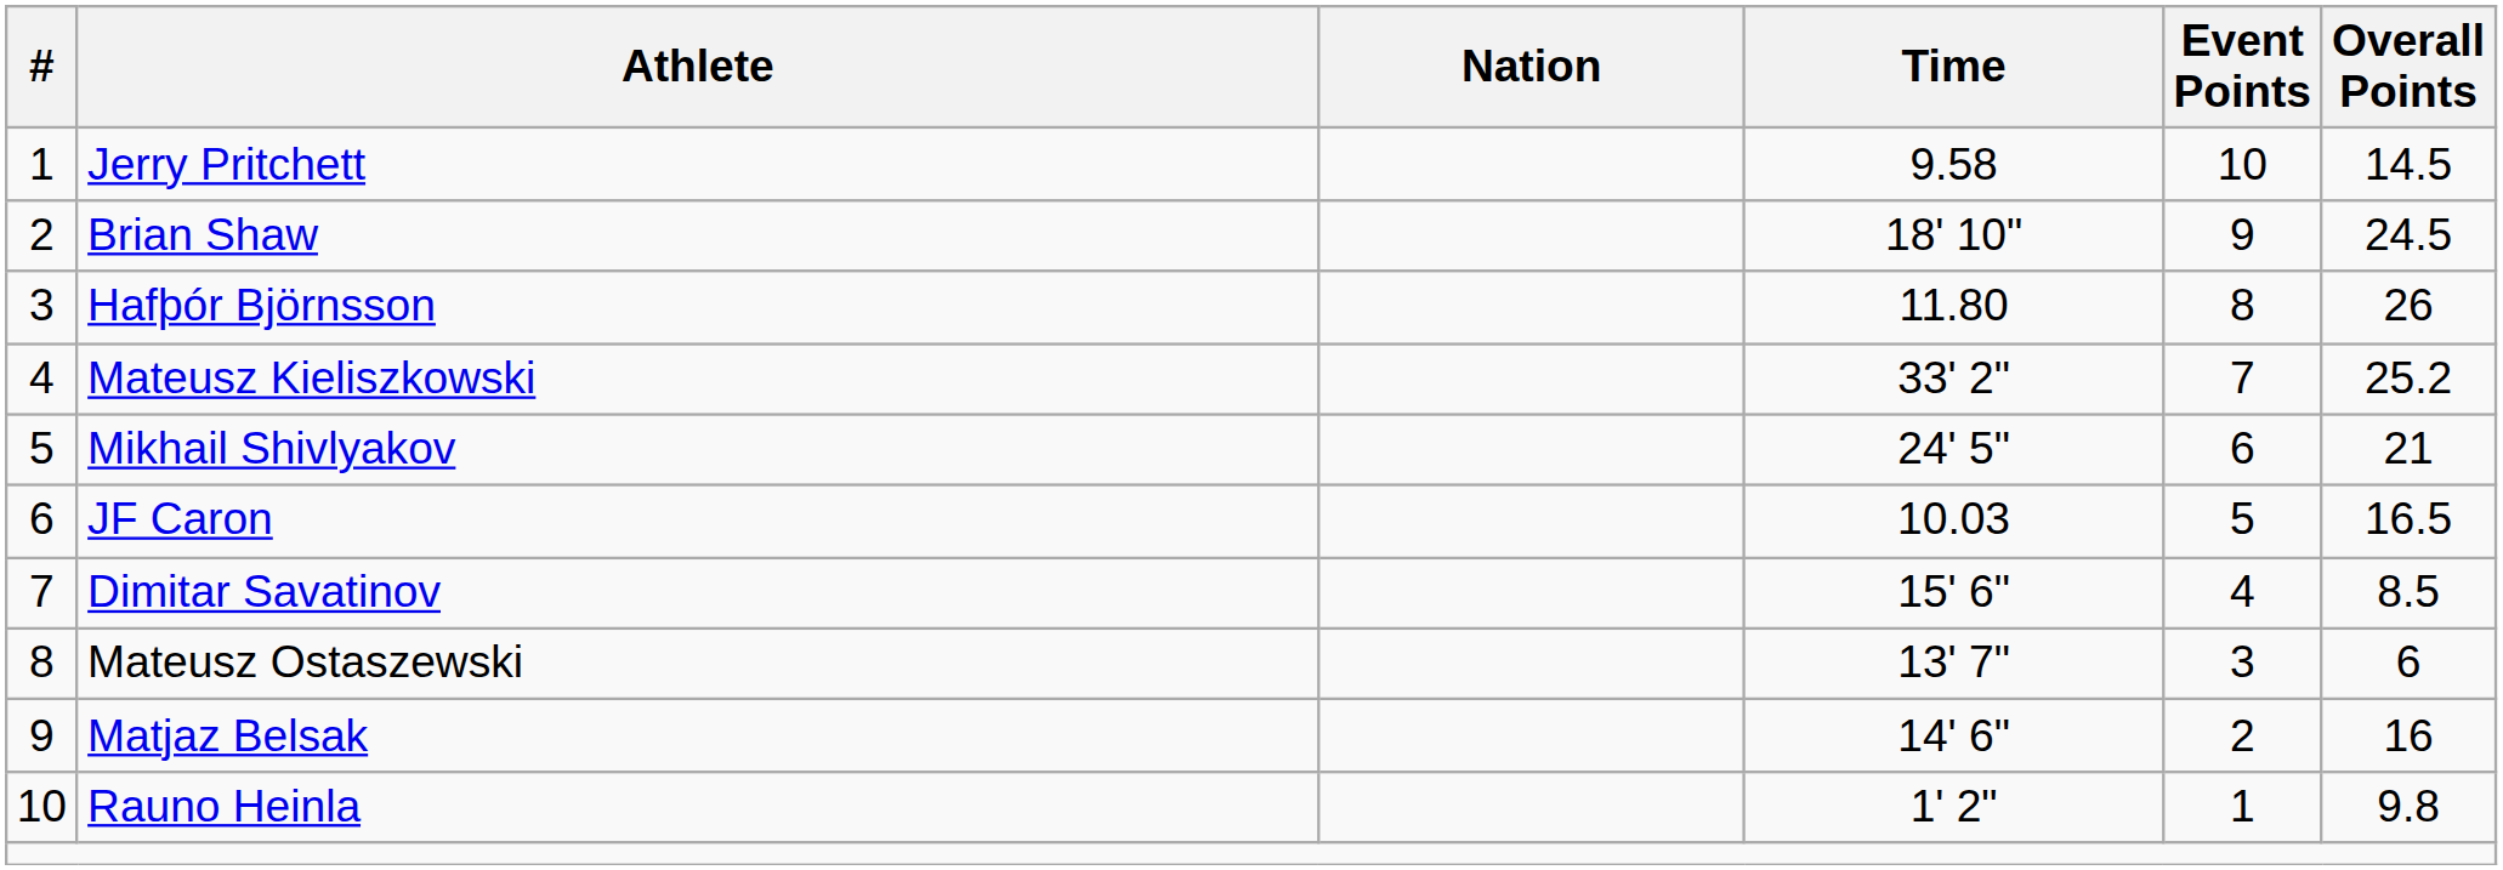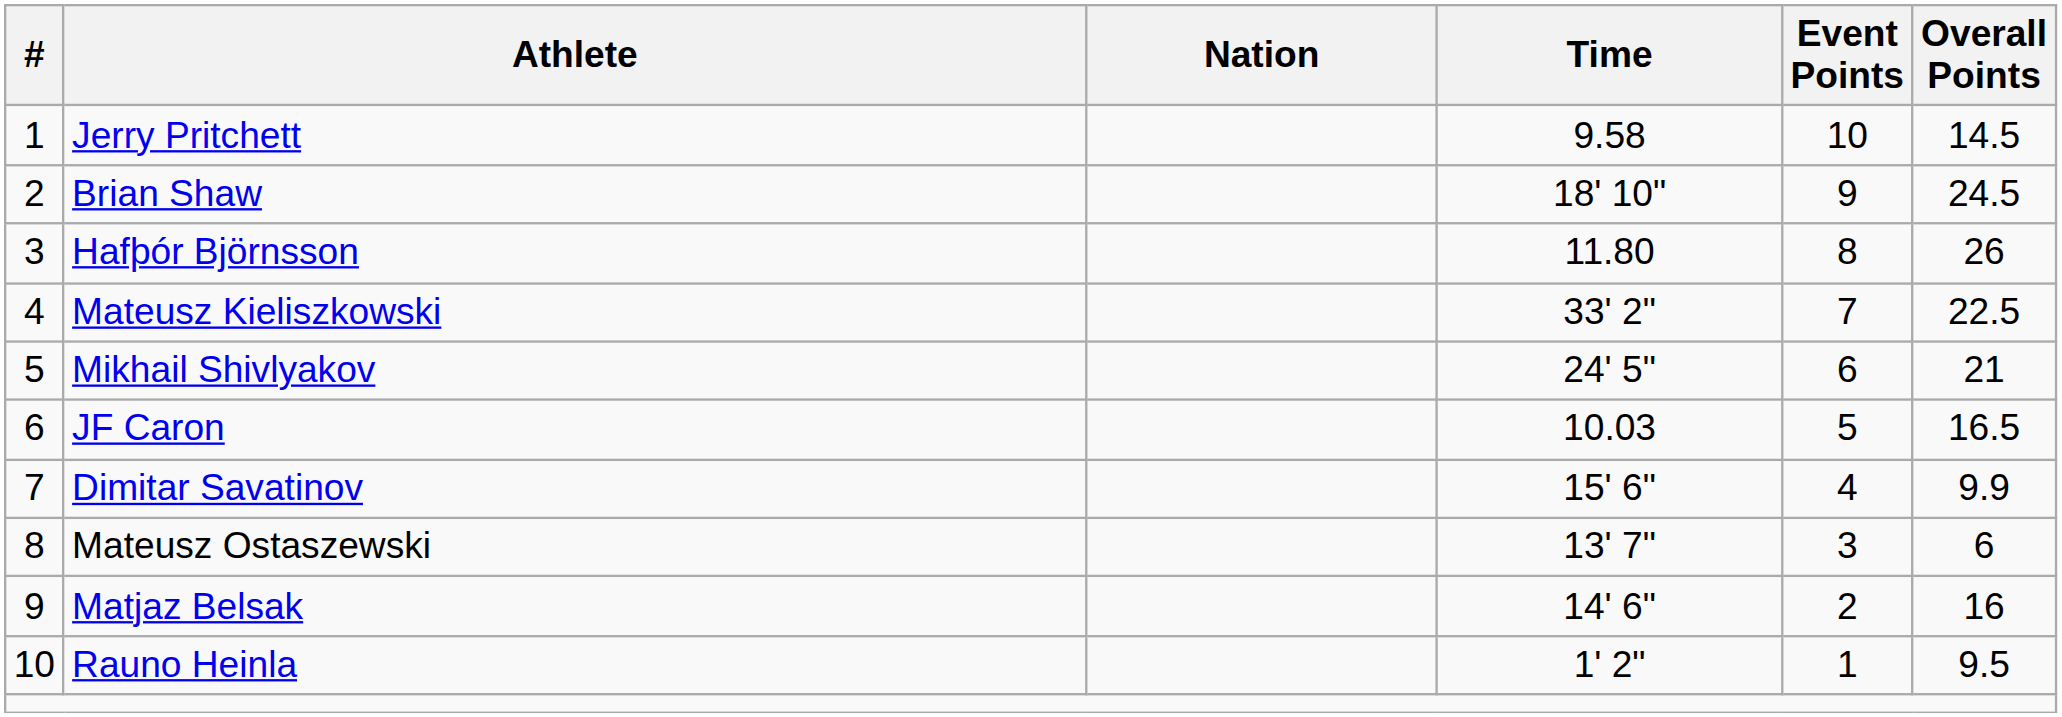Mateusz Kieliszkowski | Overall Points: 25.2 -> 22.5
Dimitar Savatinov | Overall Points: 8.5 -> 9.9
Rauno Heinla | Overall Points: 9.8 -> 9.5
